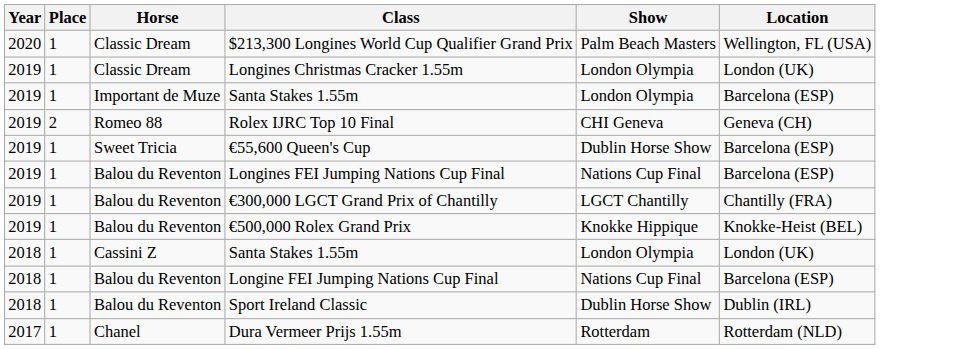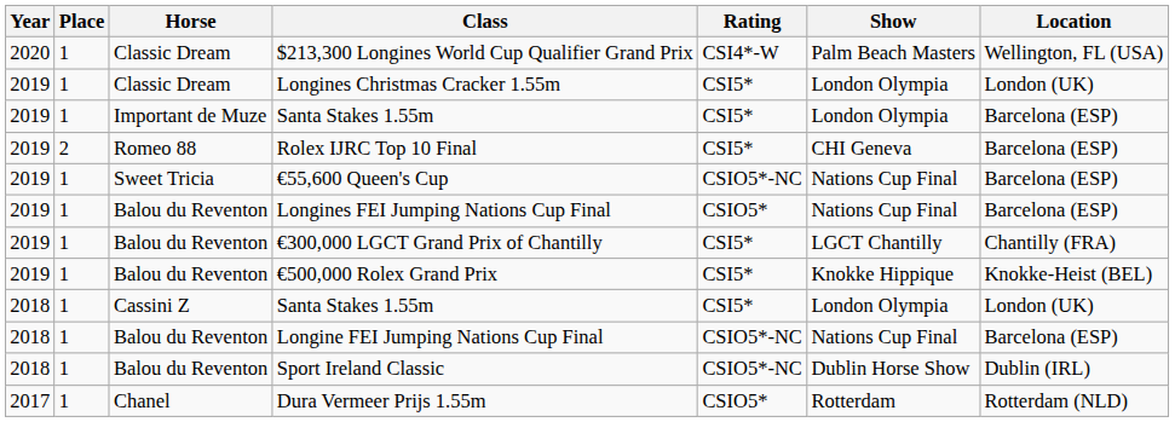+ column: Rating | CSI4*-W | CSI5* | CSI5* | CSI5* | CSIO5*-NC | CSIO5* | CSI5* | CSI5* | CSI5* | CSIO5*-NC | CSIO5*-NC | CSIO5*
Rolex IJRC Top 10 Final | Location: Geneva (CH) -> Barcelona (ESP)
€55,600 Queen's Cup | Show: Dublin Horse Show -> Nations Cup Final
